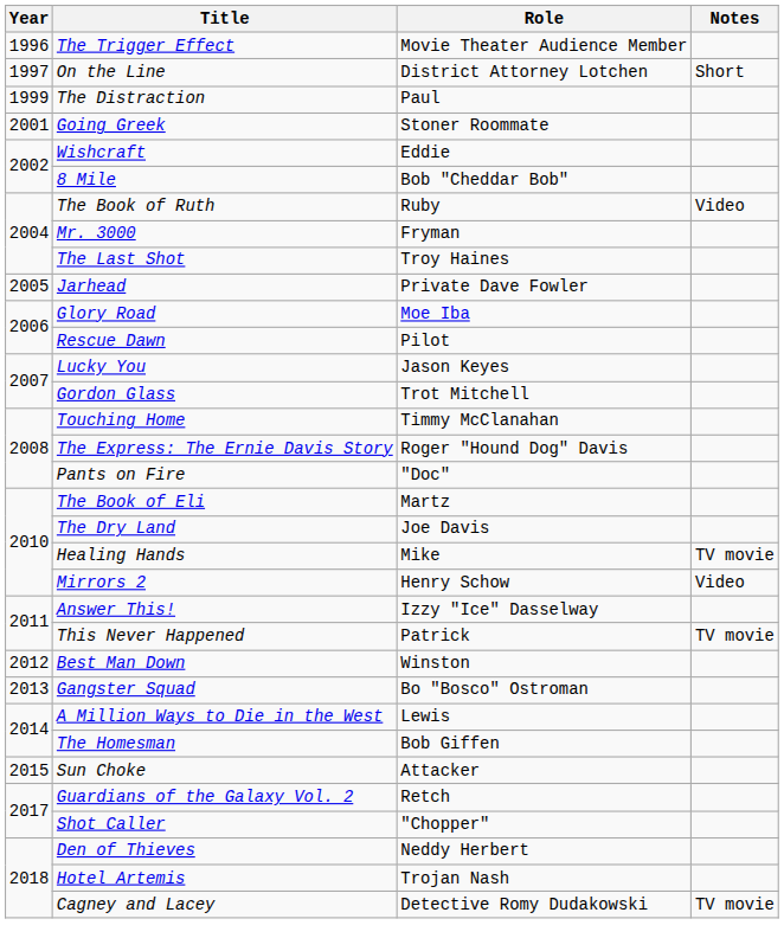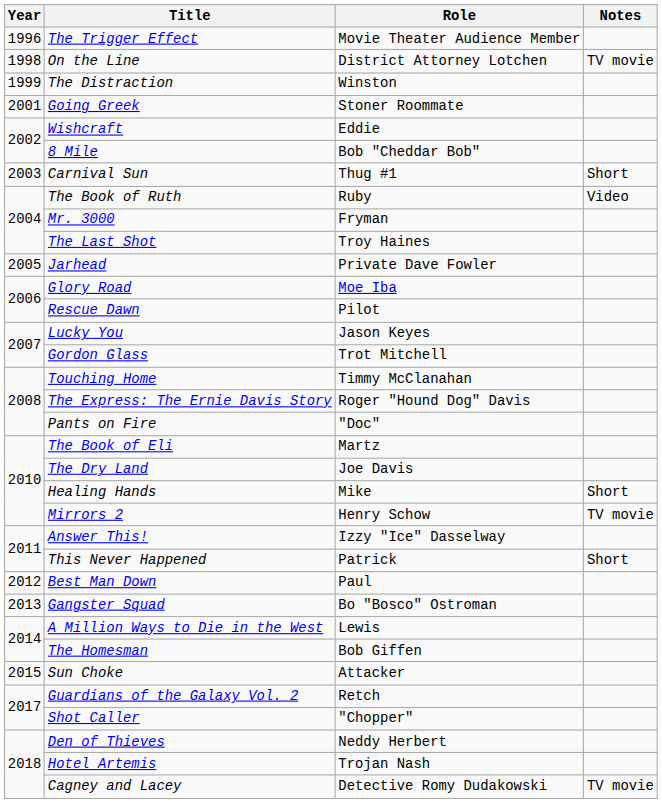On the Line | Year: 1997 -> 1998
On the Line | Notes: Short -> TV movie
The Distraction | Role: Paul -> Winston
+ row: 2003 | Carnival Sun | Thug #1 | Short
Healing Hands | Notes: TV movie -> Short
Mirrors 2 | Notes: Video -> TV movie
This Never Happened | Notes: TV movie -> Short
Best Man Down | Role: Winston -> Paul
